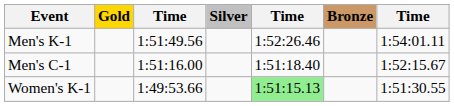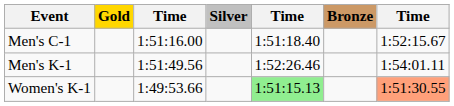rows swapped: Men's C-1 <-> Men's K-1
Women's K-1 | column 7: no background -> lightsalmon background
